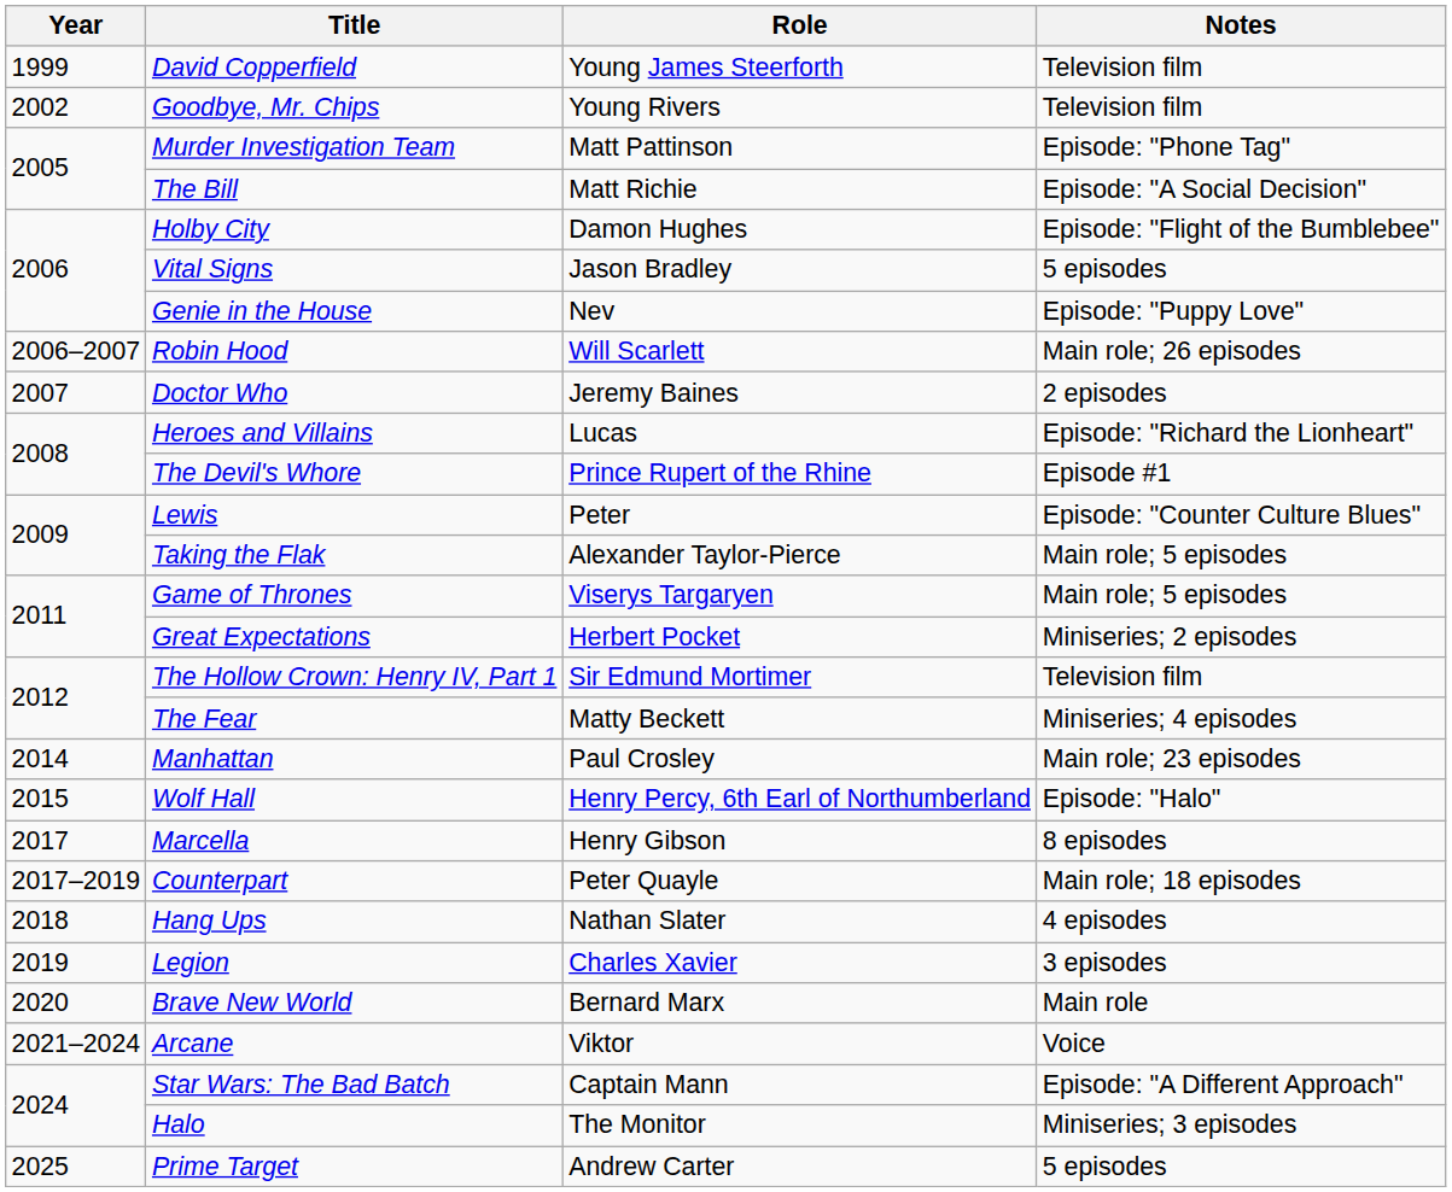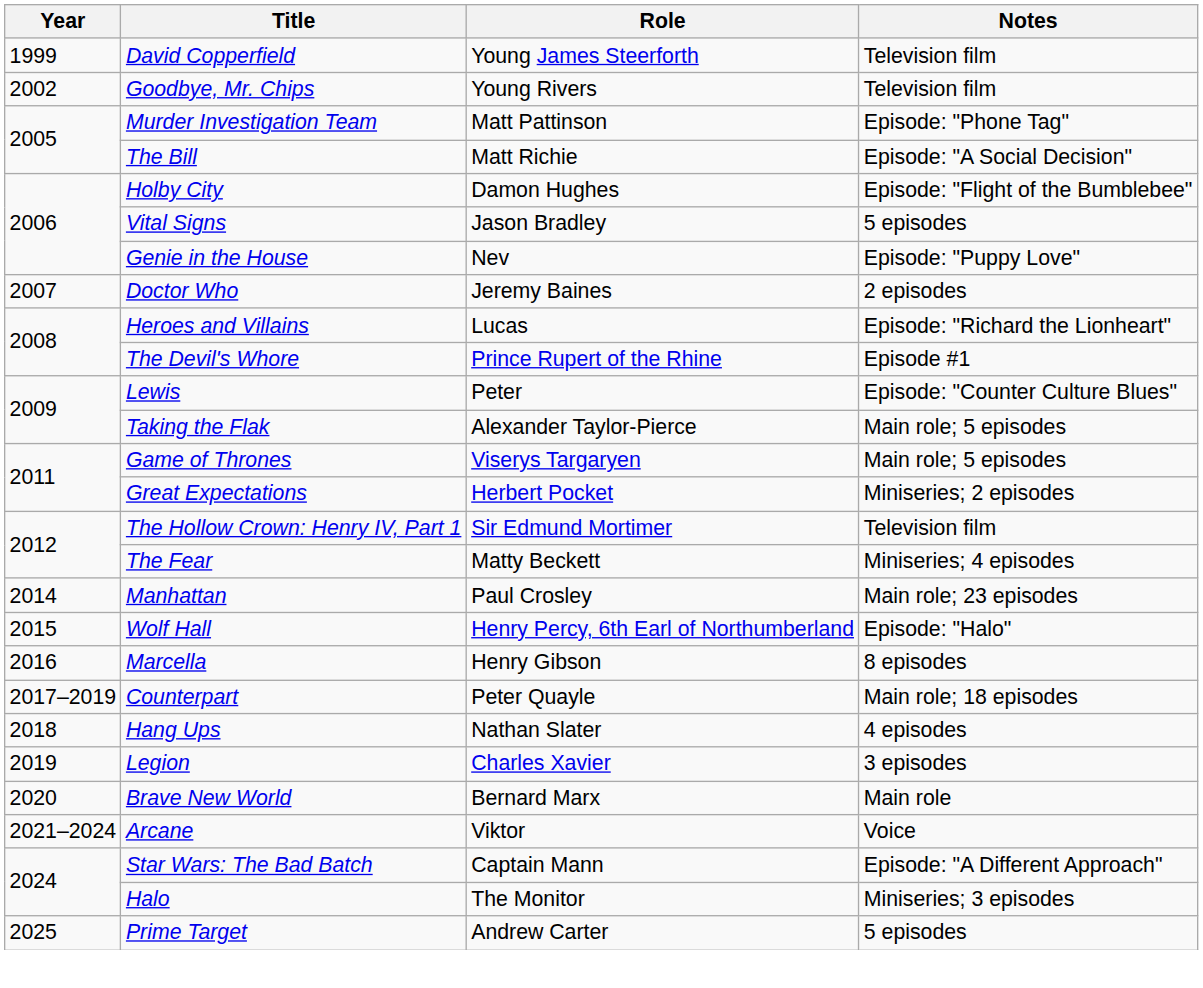- row: 2006–2007 | Robin Hood | Will Scarlett | Main role; 26 episodes
Marcella | Year: 2017 -> 2016
